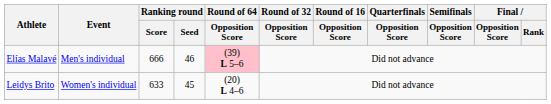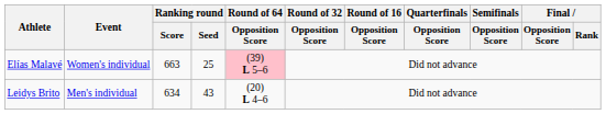Elías Malavé | Event: Men's individual -> Women's individual
Elías Malavé | Ranking round / Score: 666 -> 663
Elías Malavé | Ranking round / Seed: 46 -> 25
Leidys Brito | Event: Women's individual -> Men's individual
Leidys Brito | Ranking round / Score: 633 -> 634
Leidys Brito | Ranking round / Seed: 45 -> 43
